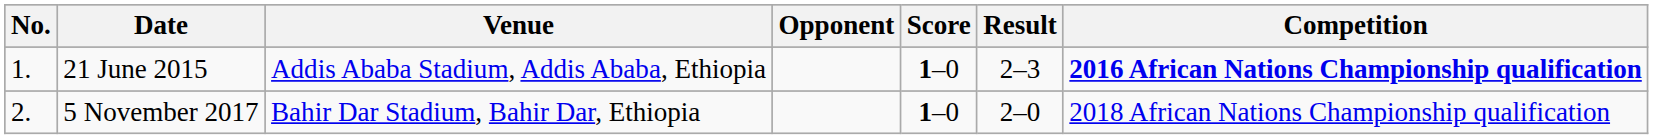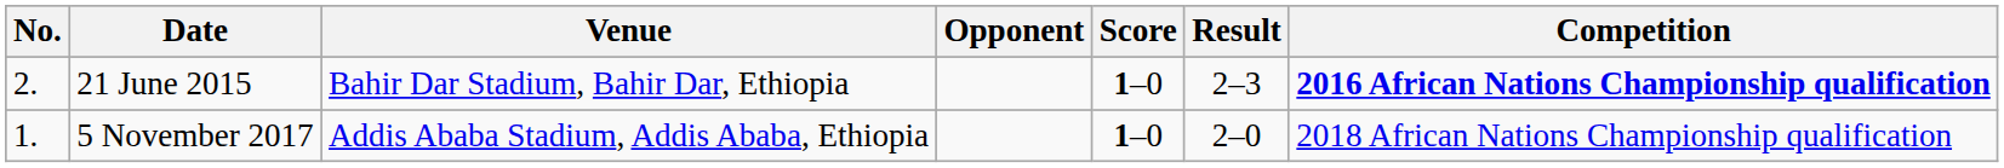21 June 2015 | No.: 1. -> 2.
21 June 2015 | Venue: Addis Ababa Stadium, Addis Ababa, Ethiopia -> Bahir Dar Stadium, Bahir Dar, Ethiopia
5 November 2017 | No.: 2. -> 1.
5 November 2017 | Venue: Bahir Dar Stadium, Bahir Dar, Ethiopia -> Addis Ababa Stadium, Addis Ababa, Ethiopia
